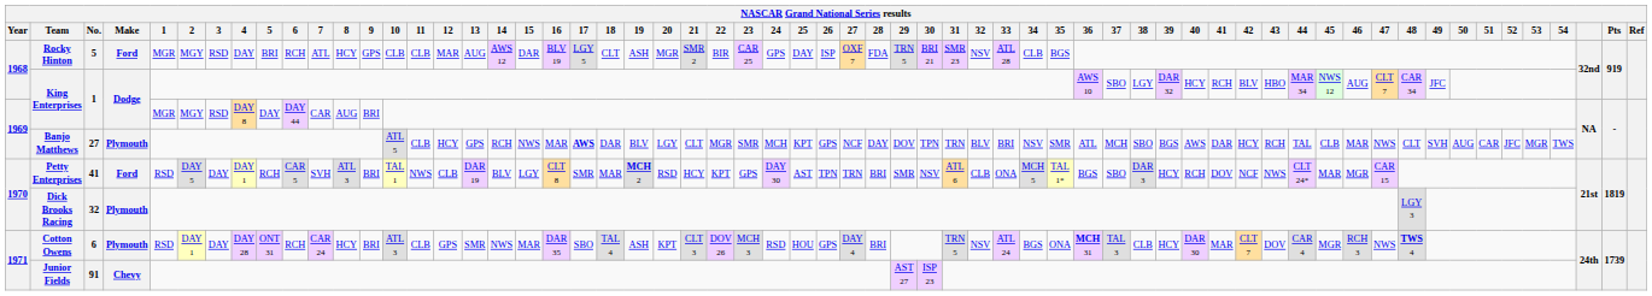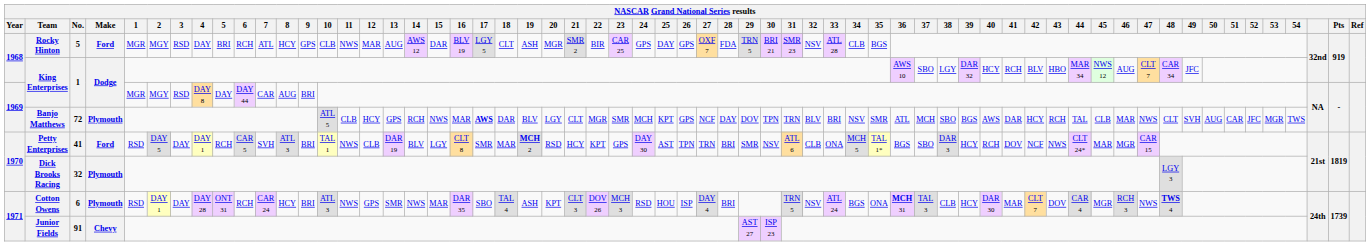Rocky Hinton | 11: CLB -> NWS
Rocky Hinton | 26: ISP -> GPS
Banjo Matthews | No.: 27 -> 72
Cotton Owens | 11: CLB -> NWS
Cotton Owens | 26: GPS -> ISP
